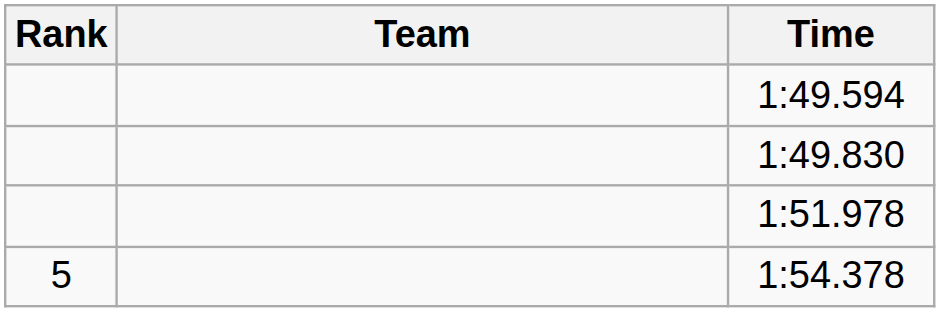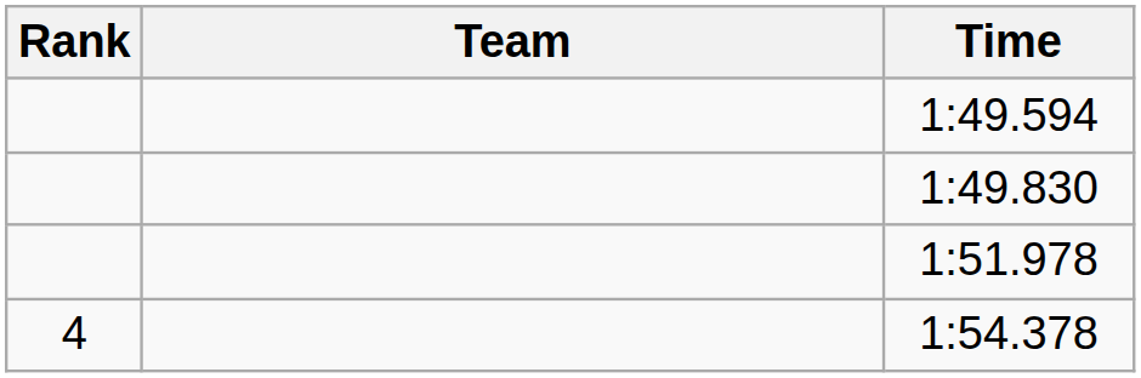1:54.378 | Rank: 5 -> 4
